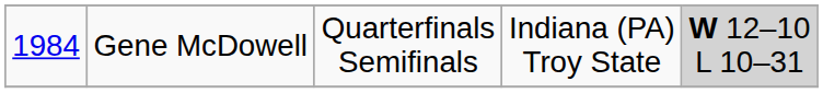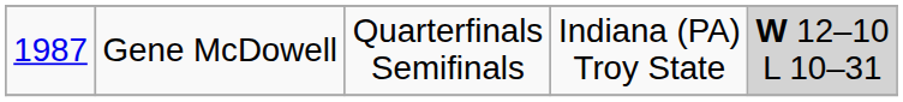Gene McDowell | column 1: 1984 -> 1987
